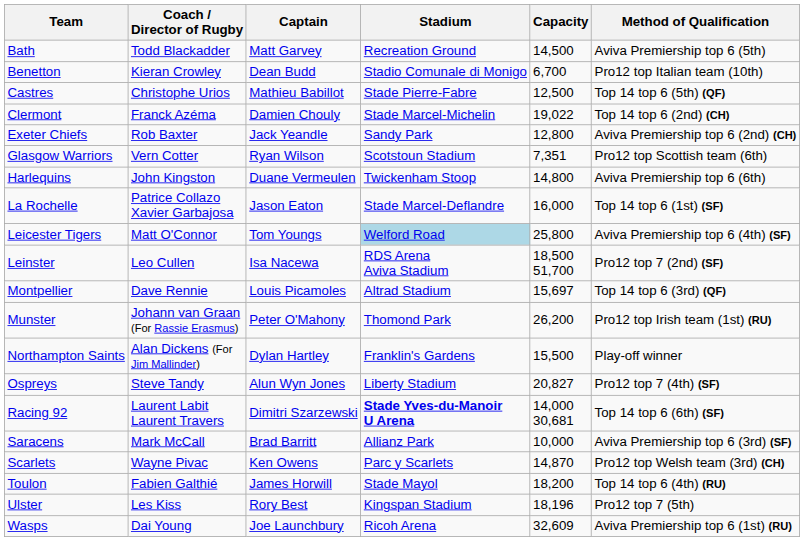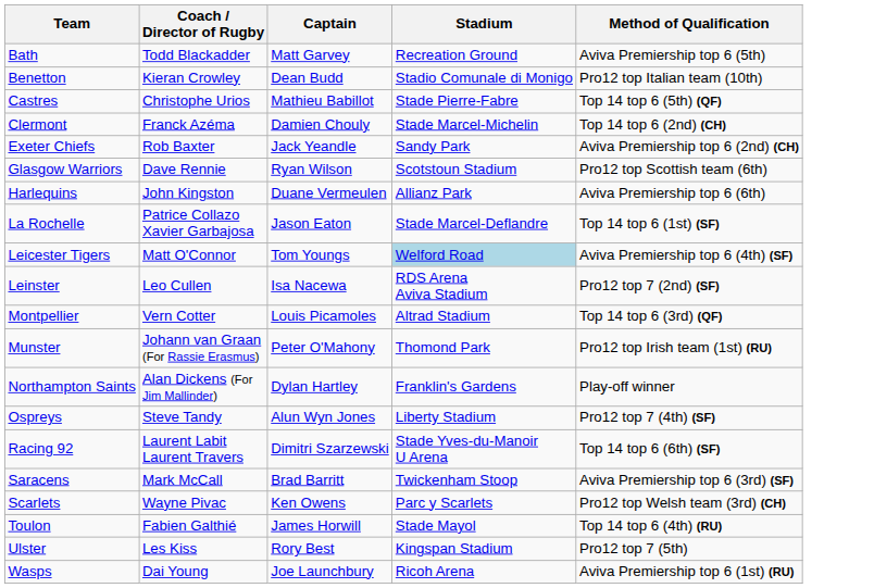- column: Capacity | 14,500 | 6,700 | 12,500 | 19,022 | 12,800 | 7,351 | 14,800 | 16,000 | 25,800 | 18,500 51,700 | 15,697 | 26,200 | 15,500 | 20,827 | 14,000 30,681 | 10,000 | 14,870 | 18,200 | 18,196 | 32,609
Glasgow Warriors | Coach / Director of Rugby: Vern Cotter -> Dave Rennie
Harlequins | Stadium: Twickenham Stoop -> Allianz Park
Montpellier | Coach / Director of Rugby: Dave Rennie -> Vern Cotter
Racing 92 | Stadium: bold -> normal
Saracens | Stadium: Allianz Park -> Twickenham Stoop
